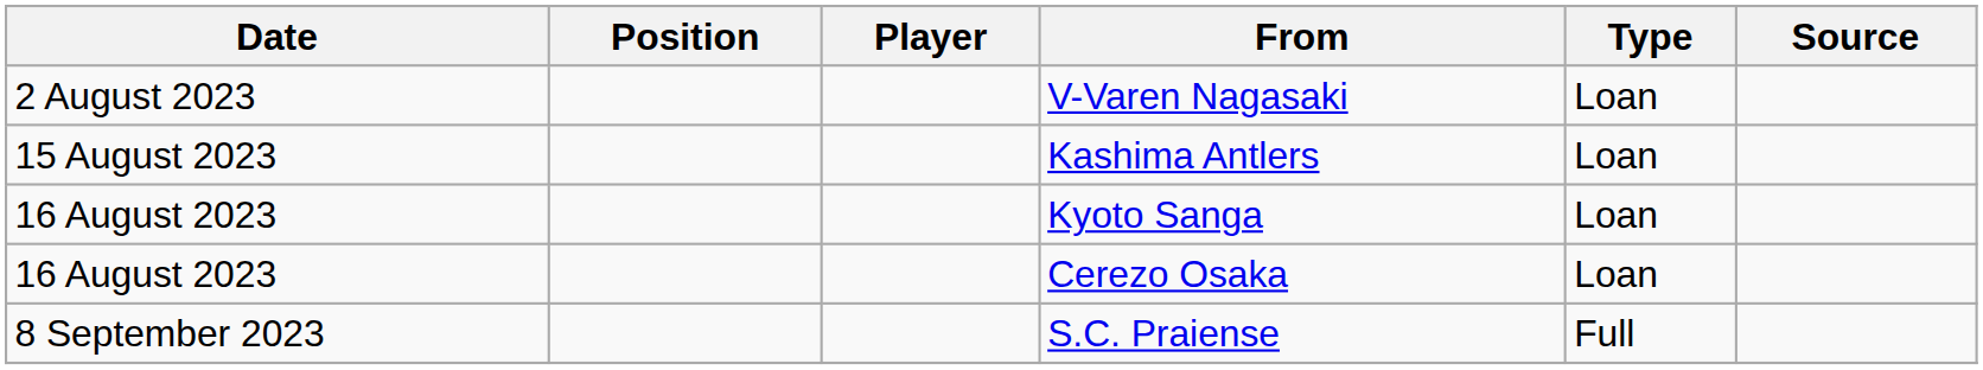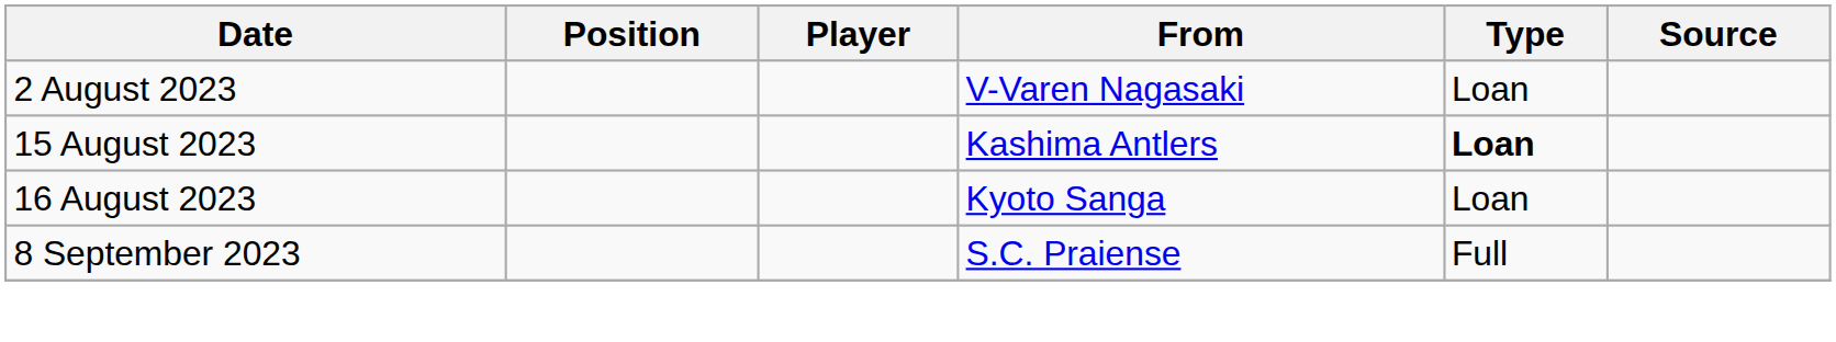Kashima Antlers | Type: normal -> bold
- row: 16 August 2023 | Cerezo Osaka | Loan
